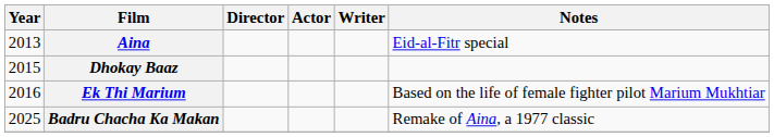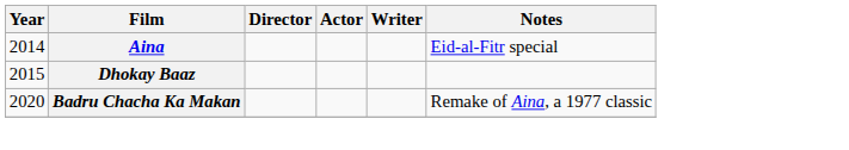Aina | Year: 2013 -> 2014
- row: 2016 | Ek Thi Marium | Based on the life of female fighter pilot Marium Mukhtiar
Badru Chacha Ka Makan | Year: 2025 -> 2020
